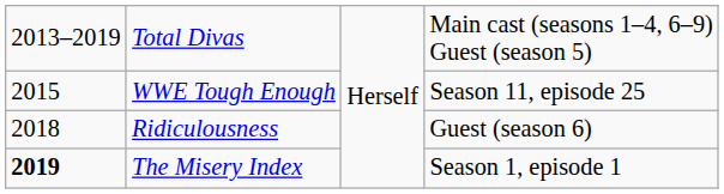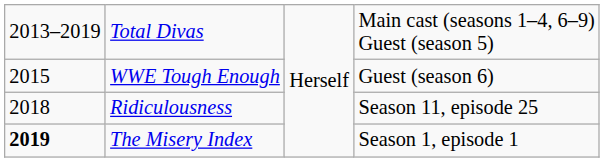WWE Tough Enough | column 4: Season 11, episode 25 -> Guest (season 6)
Ridiculousness | column 4: Guest (season 6) -> Season 11, episode 25
